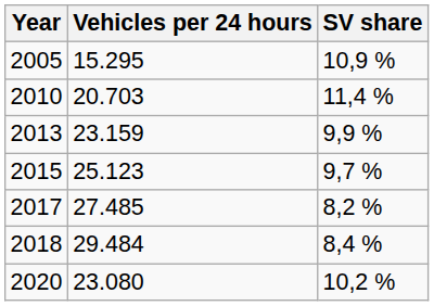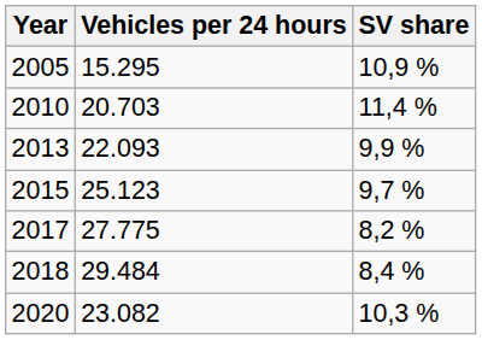2013 | Vehicles per 24 hours: 23.159 -> 22.093
2017 | Vehicles per 24 hours: 27.485 -> 27.775
2020 | Vehicles per 24 hours: 23.080 -> 23.082
2020 | SV share: 10,2 % -> 10,3 %
